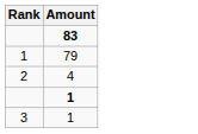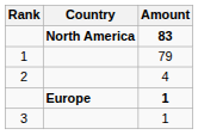+ column: Country | North America | Europe
